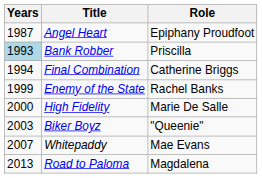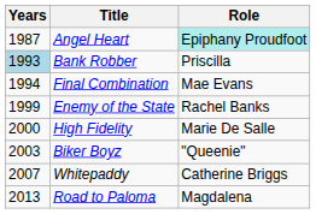Angel Heart | Role: no background -> paleturquoise background
Final Combination | Role: Catherine Briggs -> Mae Evans
Whitepaddy | Role: Mae Evans -> Catherine Briggs
